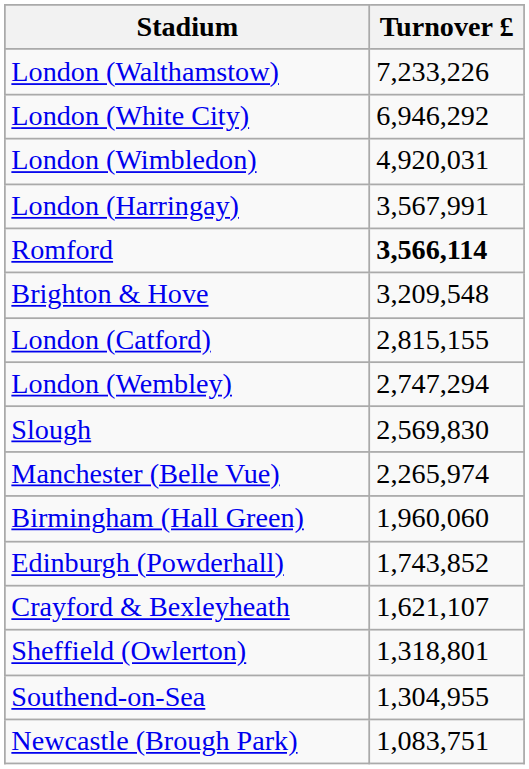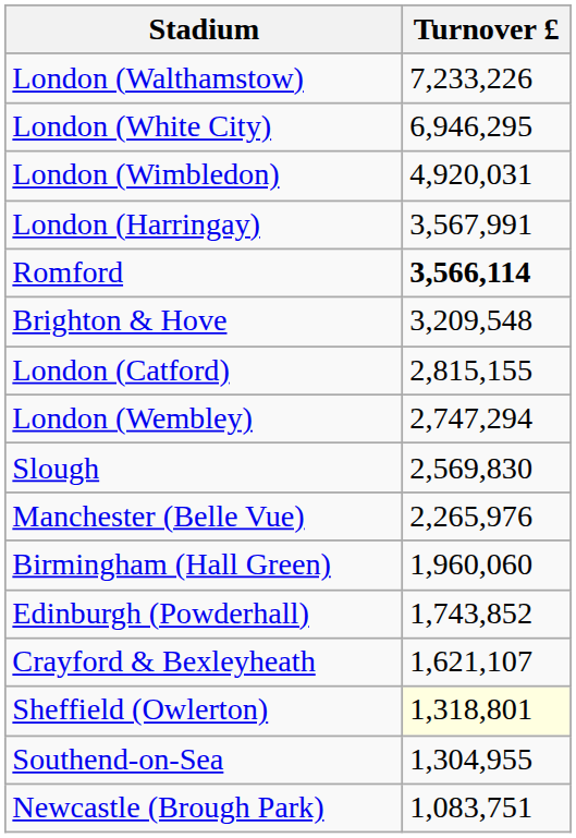London (White City) | Turnover £: 6,946,292 -> 6,946,295
Manchester (Belle Vue) | Turnover £: 2,265,974 -> 2,265,976
Sheffield (Owlerton) | Turnover £: no background -> lightyellow background
